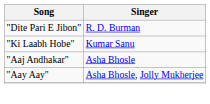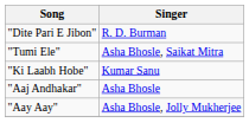+ row: "Tumi Ele" | Asha Bhosle, Saikat Mitra
